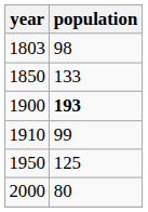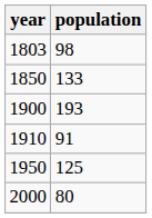1900 | population: bold -> normal
1910 | population: 99 -> 91
